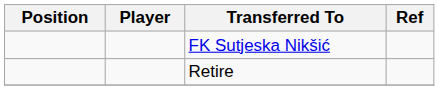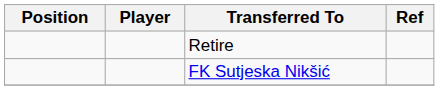rows swapped: Retire <-> FK Sutjeska Nikšić
